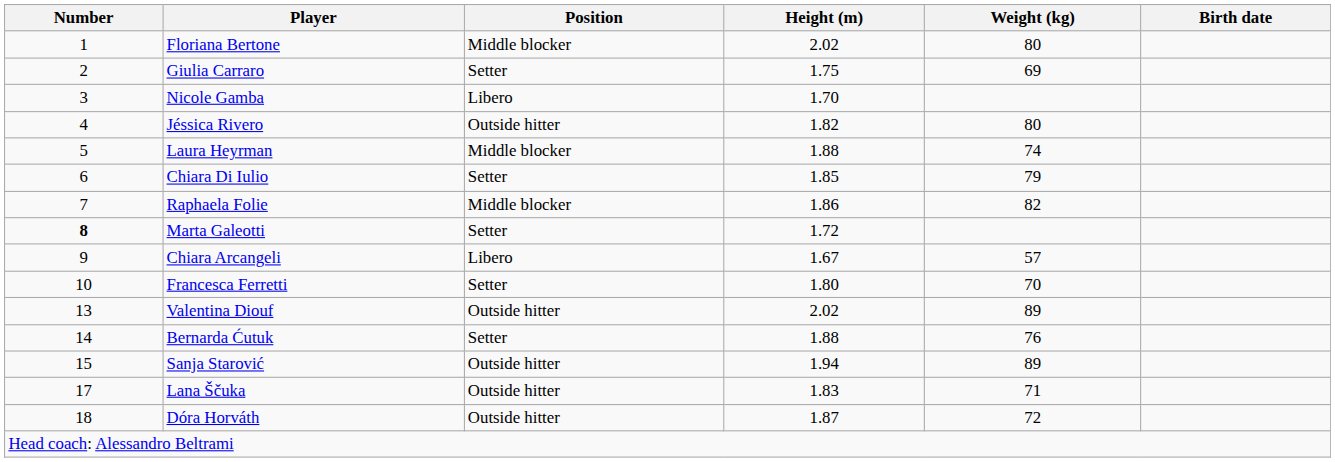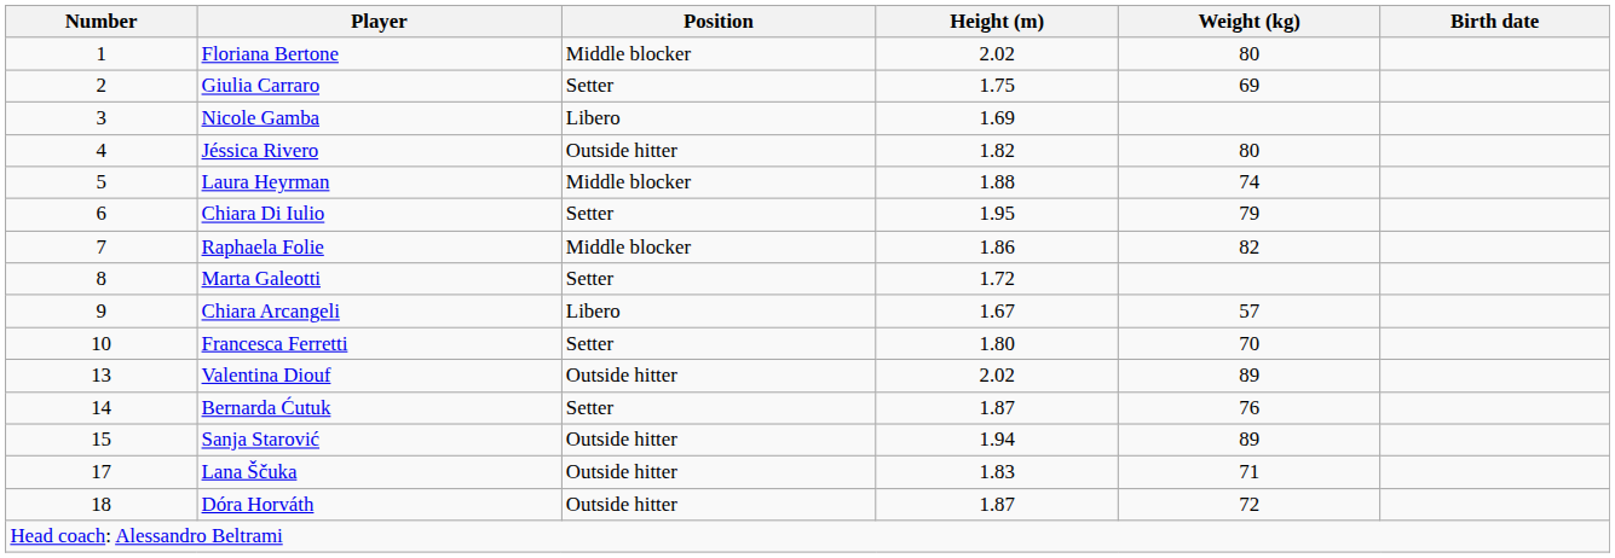Nicole Gamba | Height (m): 1.70 -> 1.69
Chiara Di Iulio | Height (m): 1.85 -> 1.95
Marta Galeotti | Number: bold -> normal
Bernarda Ćutuk | Height (m): 1.88 -> 1.87
